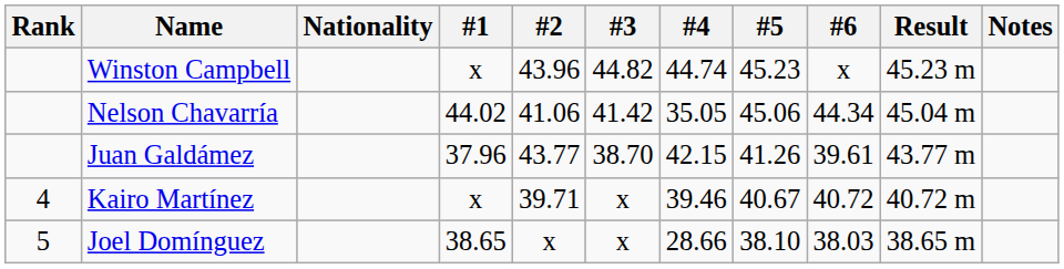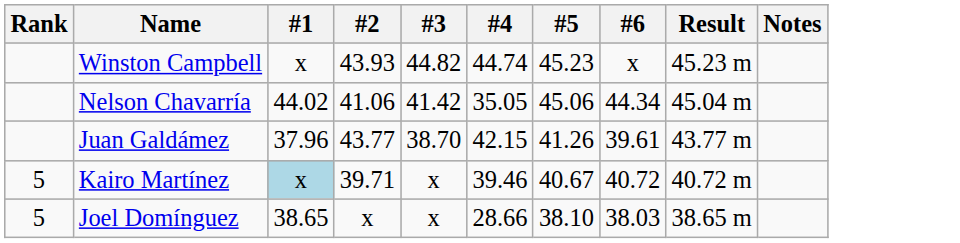- column: Nationality
Winston Campbell | #2: 43.96 -> 43.93
Kairo Martínez | Rank: 4 -> 5
Kairo Martínez | #1: no background -> lightblue background
